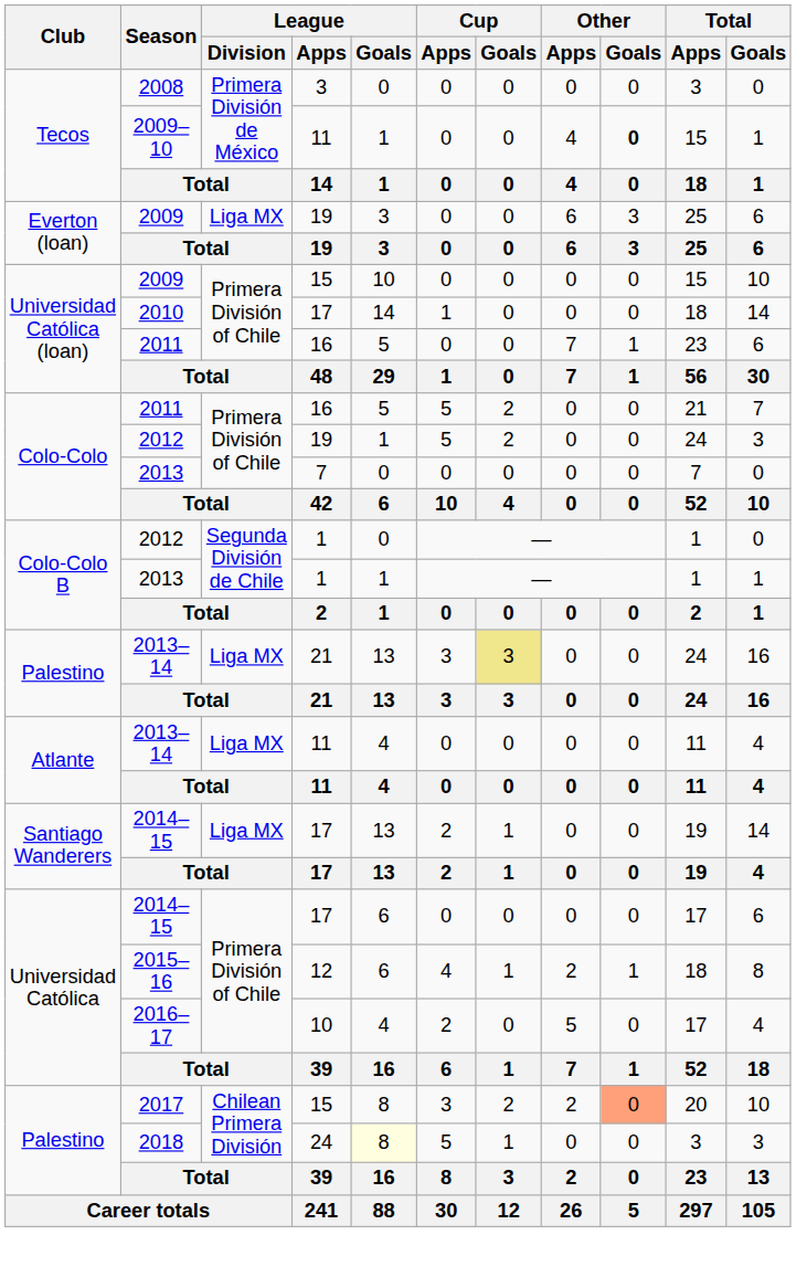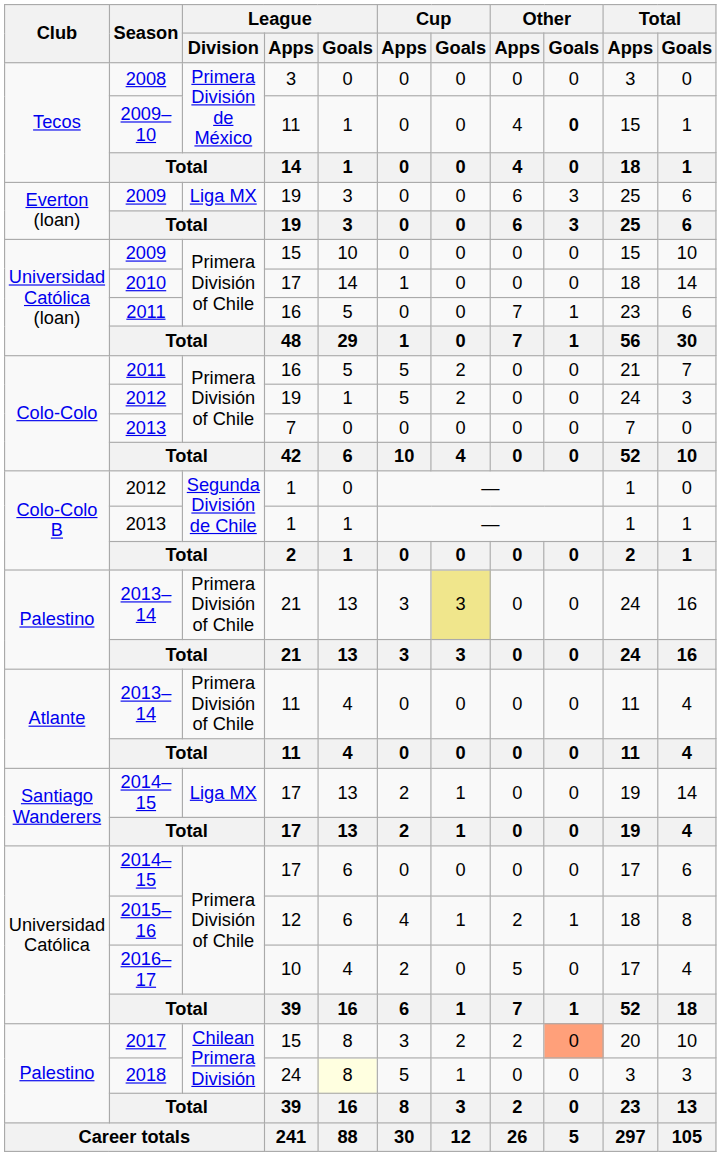Palestino / 2013–14 | League / Division: Liga MX -> Primera División of Chile
Atlante / 2013–14 | League / Division: Liga MX -> Primera División of Chile
